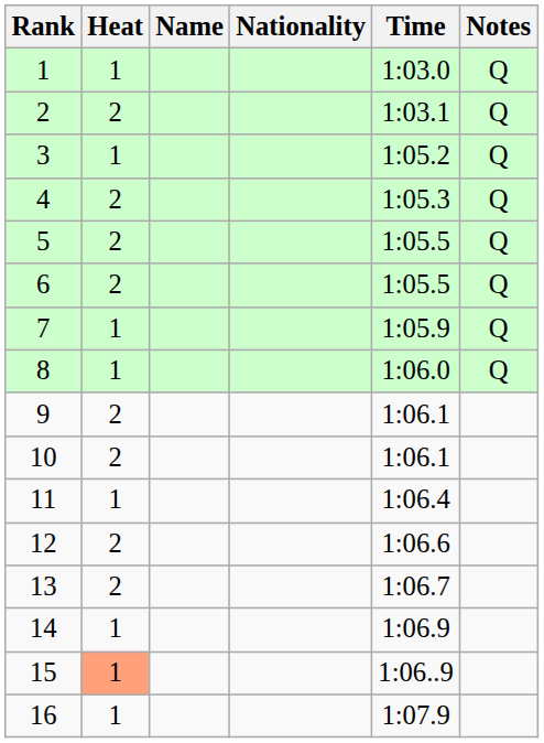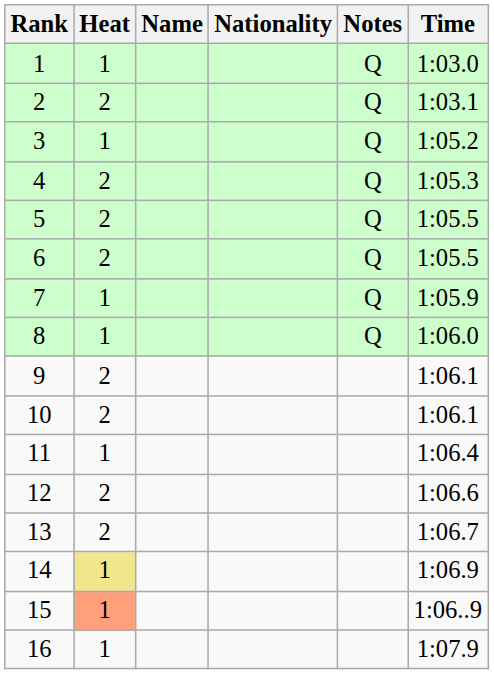columns swapped: Time <-> Notes
14 | Heat: no background -> khaki background
